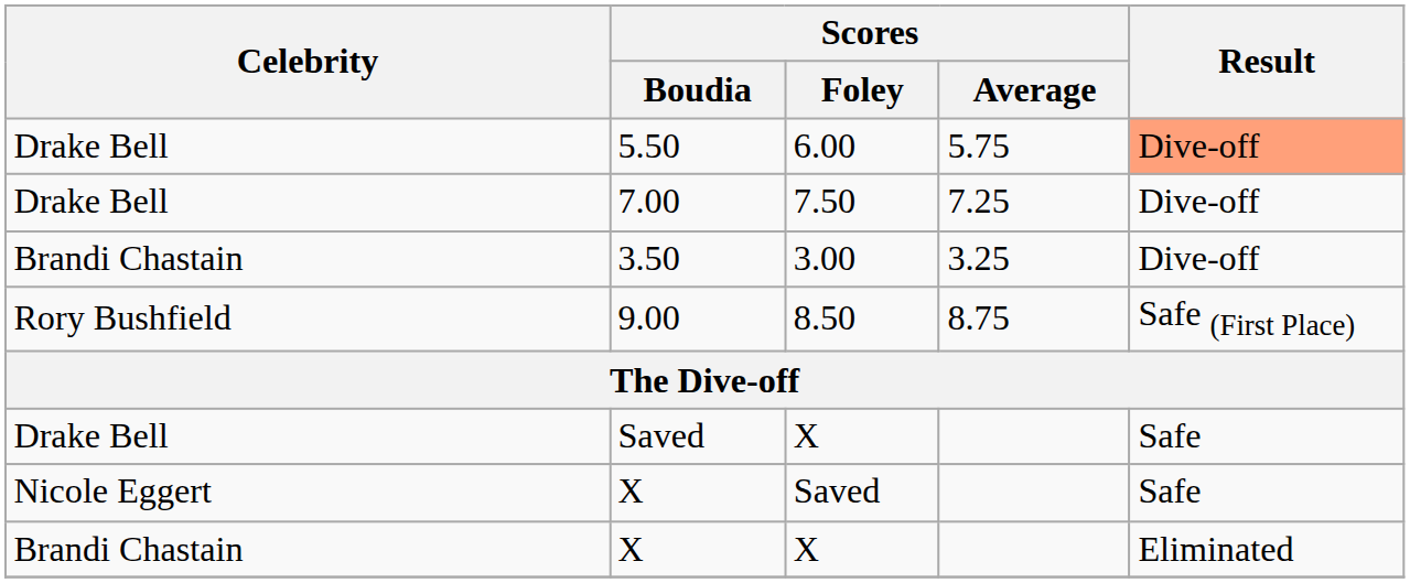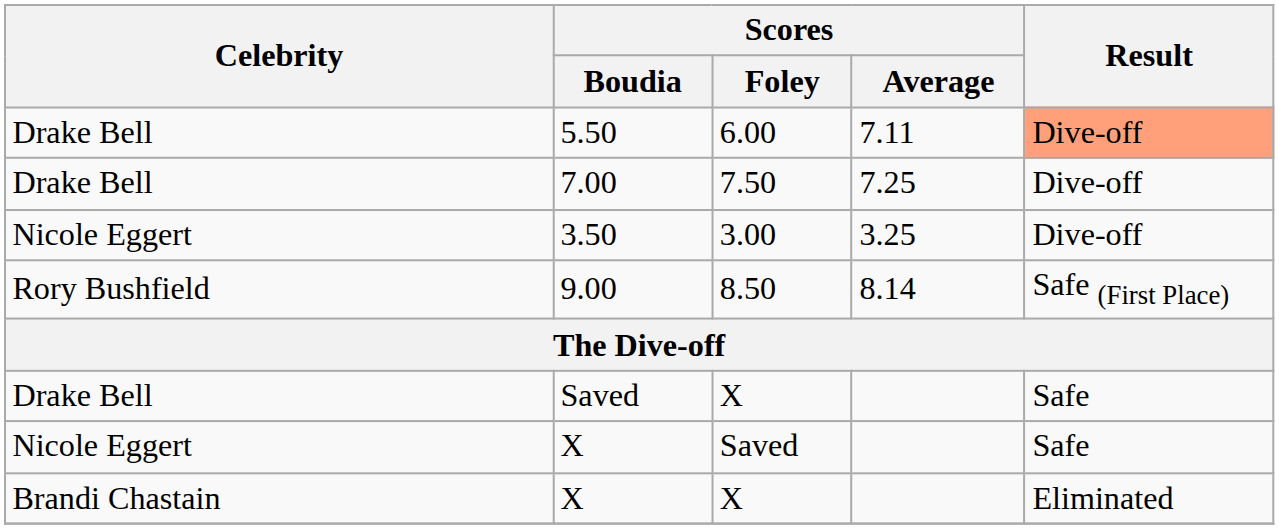5.50 | Scores / Average: 5.75 -> 7.11
3.50 | Celebrity: Brandi Chastain -> Nicole Eggert
9.00 | Scores / Average: 8.75 -> 8.14
